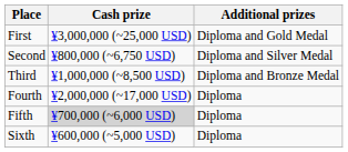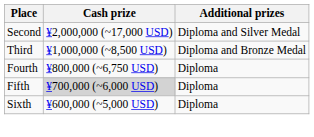- row: First | ¥3,000,000 (~25,000 USD) | Diploma and Gold Medal
Second | Cash prize: ¥800,000 (~6,750 USD) -> ¥2,000,000 (~17,000 USD)
Fourth | Cash prize: ¥2,000,000 (~17,000 USD) -> ¥800,000 (~6,750 USD)
